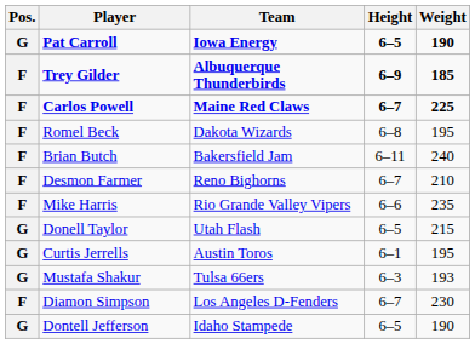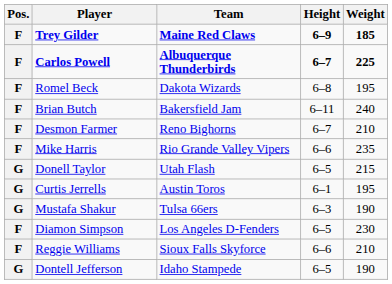- row: G | Pat Carroll | Iowa Energy | 6–5 | 190
Trey Gilder | Team: Albuquerque Thunderbirds -> Maine Red Claws
Carlos Powell | Team: Maine Red Claws -> Albuquerque Thunderbirds
Mustafa Shakur | Weight: 193 -> 190
Diamon Simpson | Height: 6–7 -> 6–5
+ row: F | Reggie Williams | Sioux Falls Skyforce | 6–6 | 210
